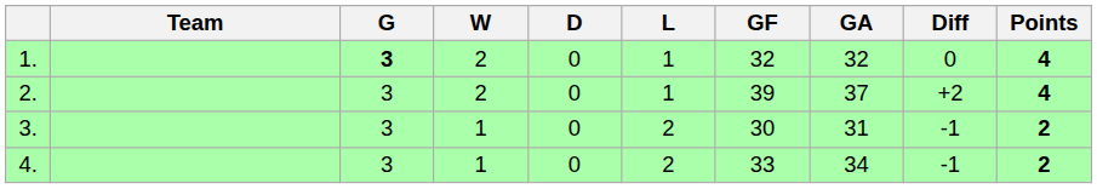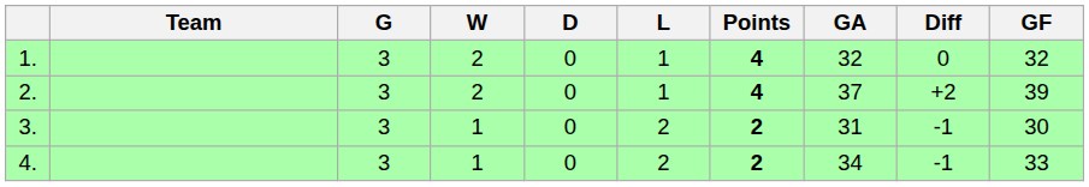columns swapped: GF <-> Points
1. | G: bold -> normal
